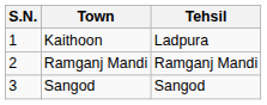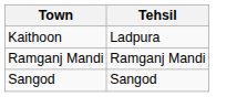- column: S.N. | 1 | 2 | 3
